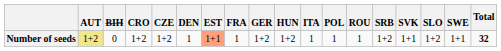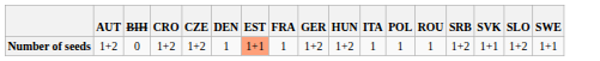- column: Total | 32
Number of seeds | AUT: khaki background -> no background
